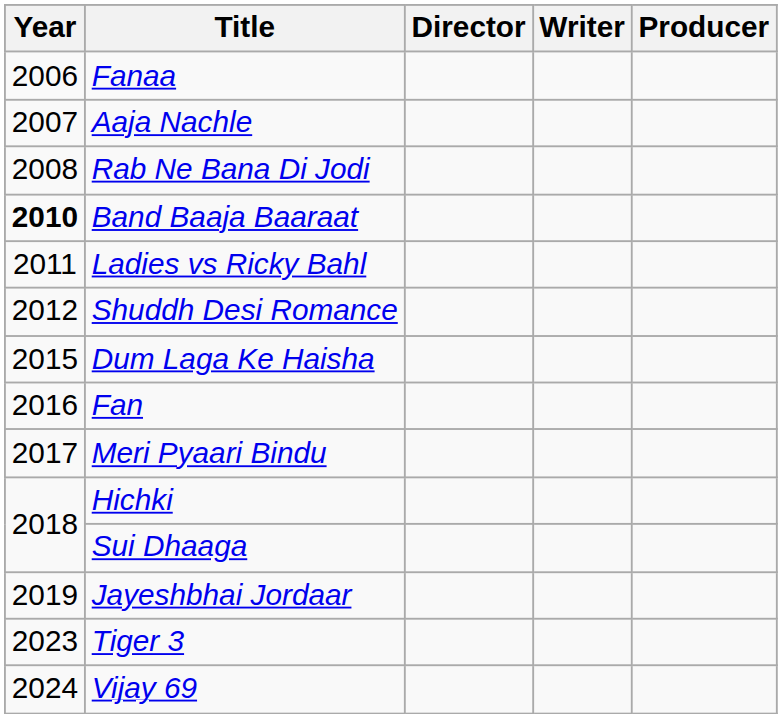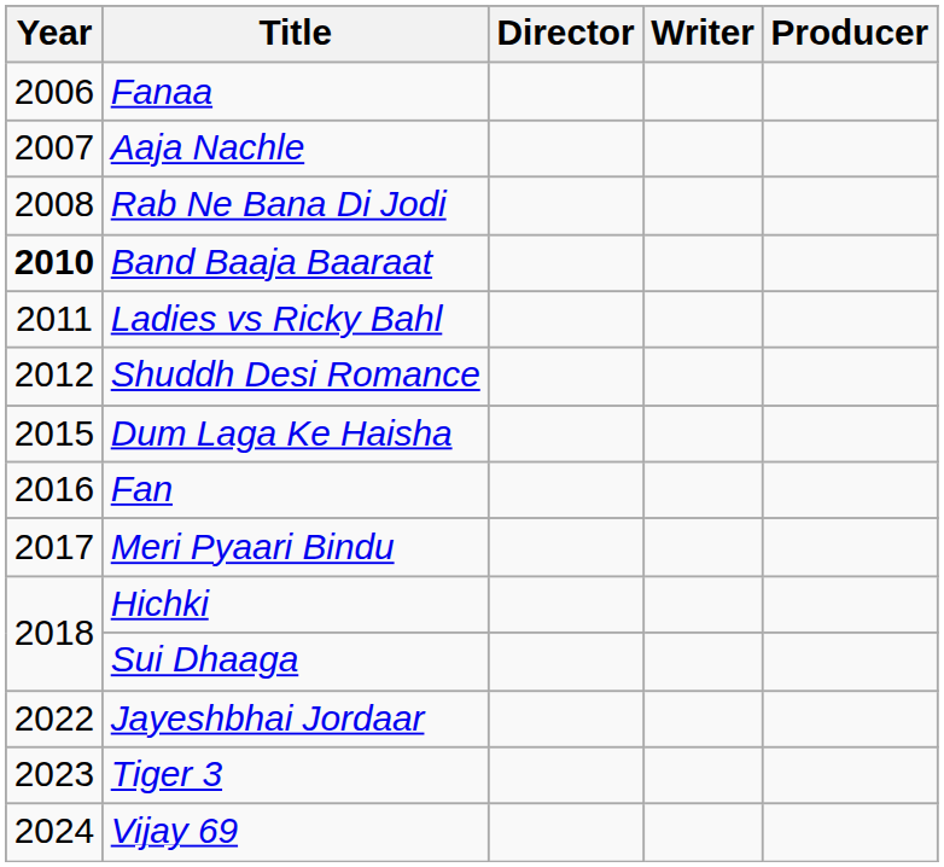Jayeshbhai Jordaar | Year: 2019 -> 2022
